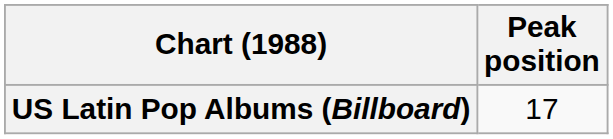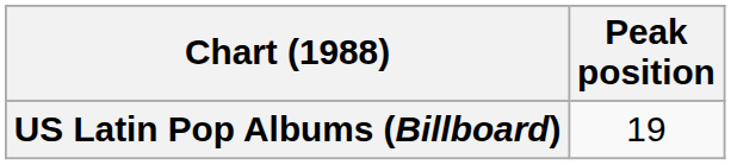US Latin Pop Albums (Billboard) | Peak position: 17 -> 19
